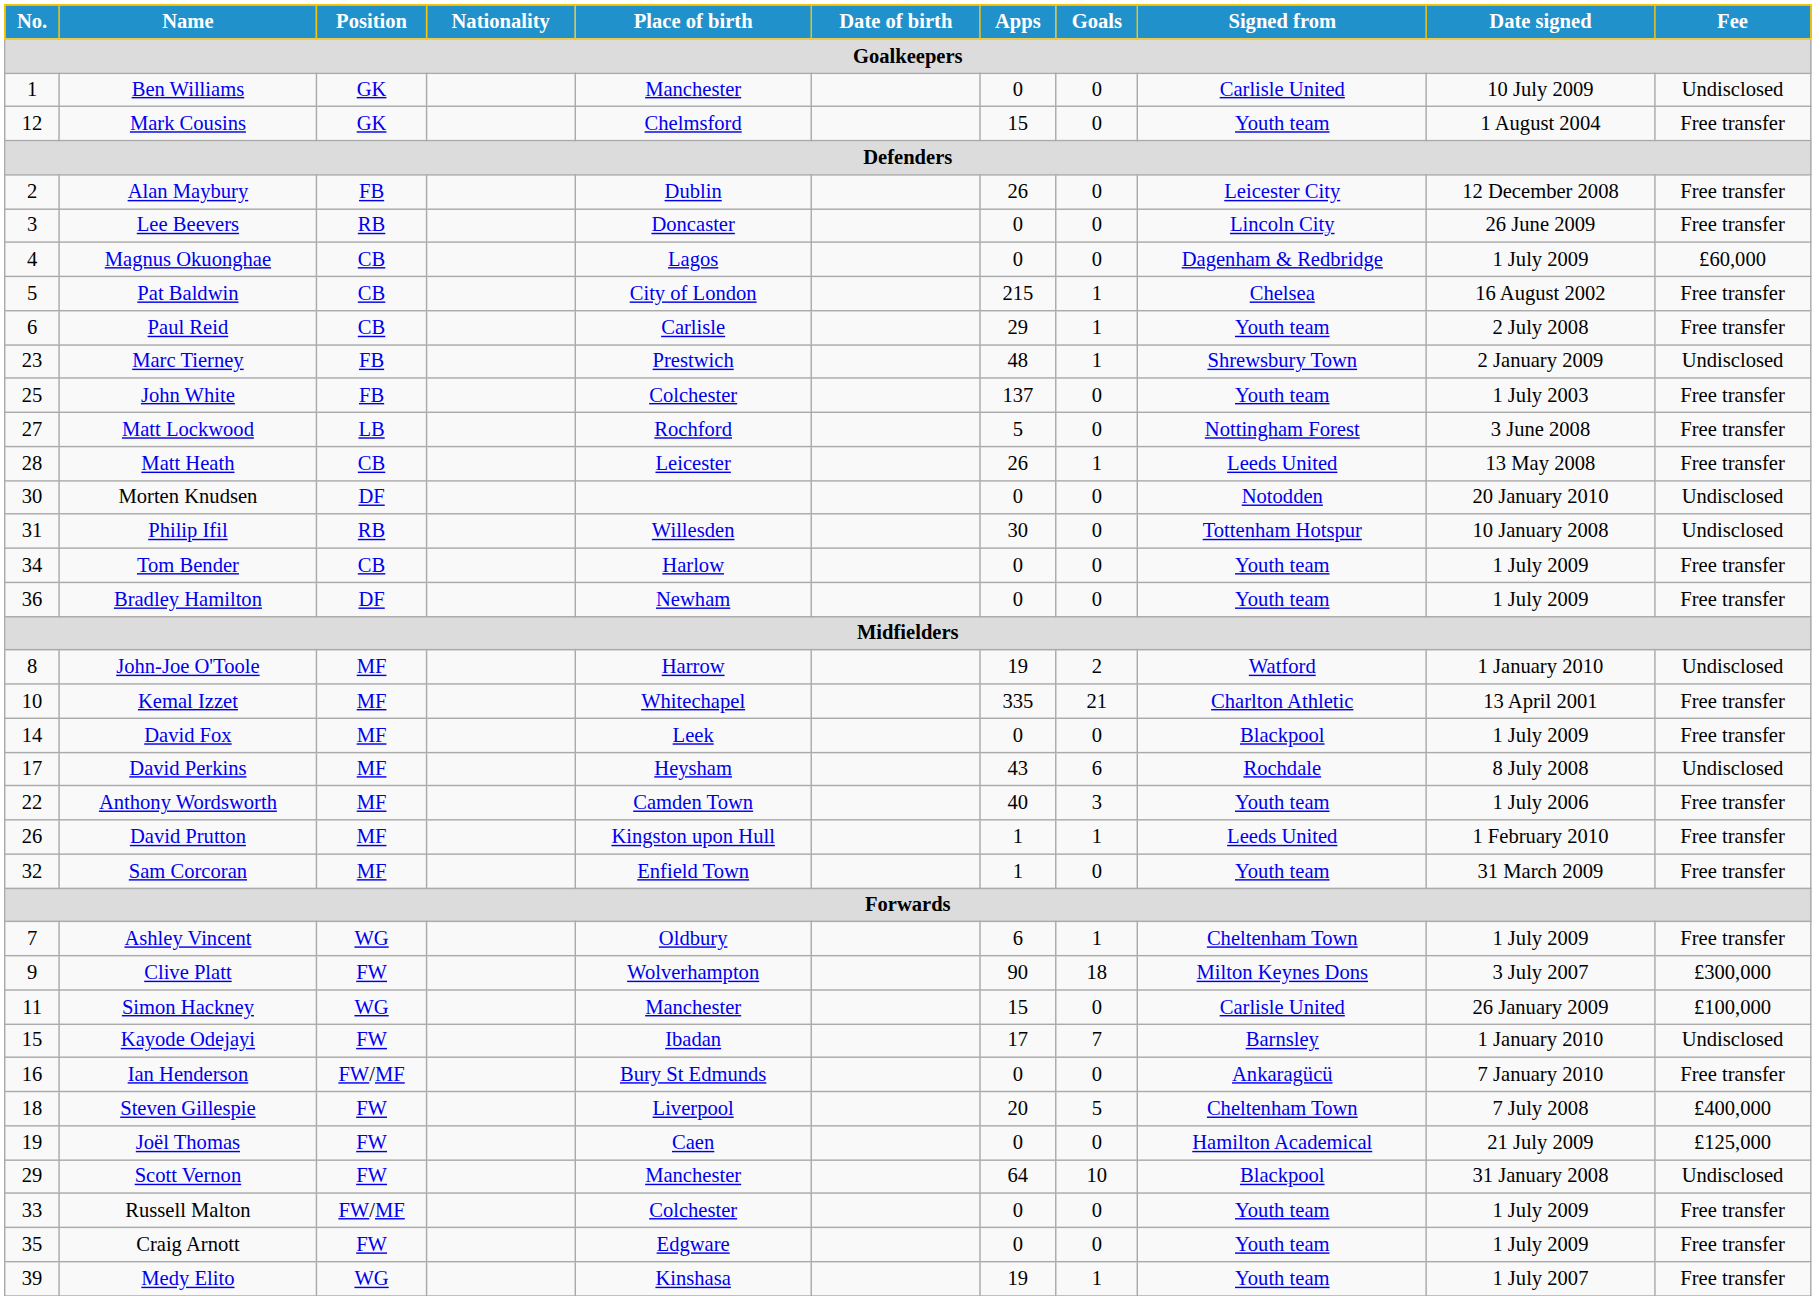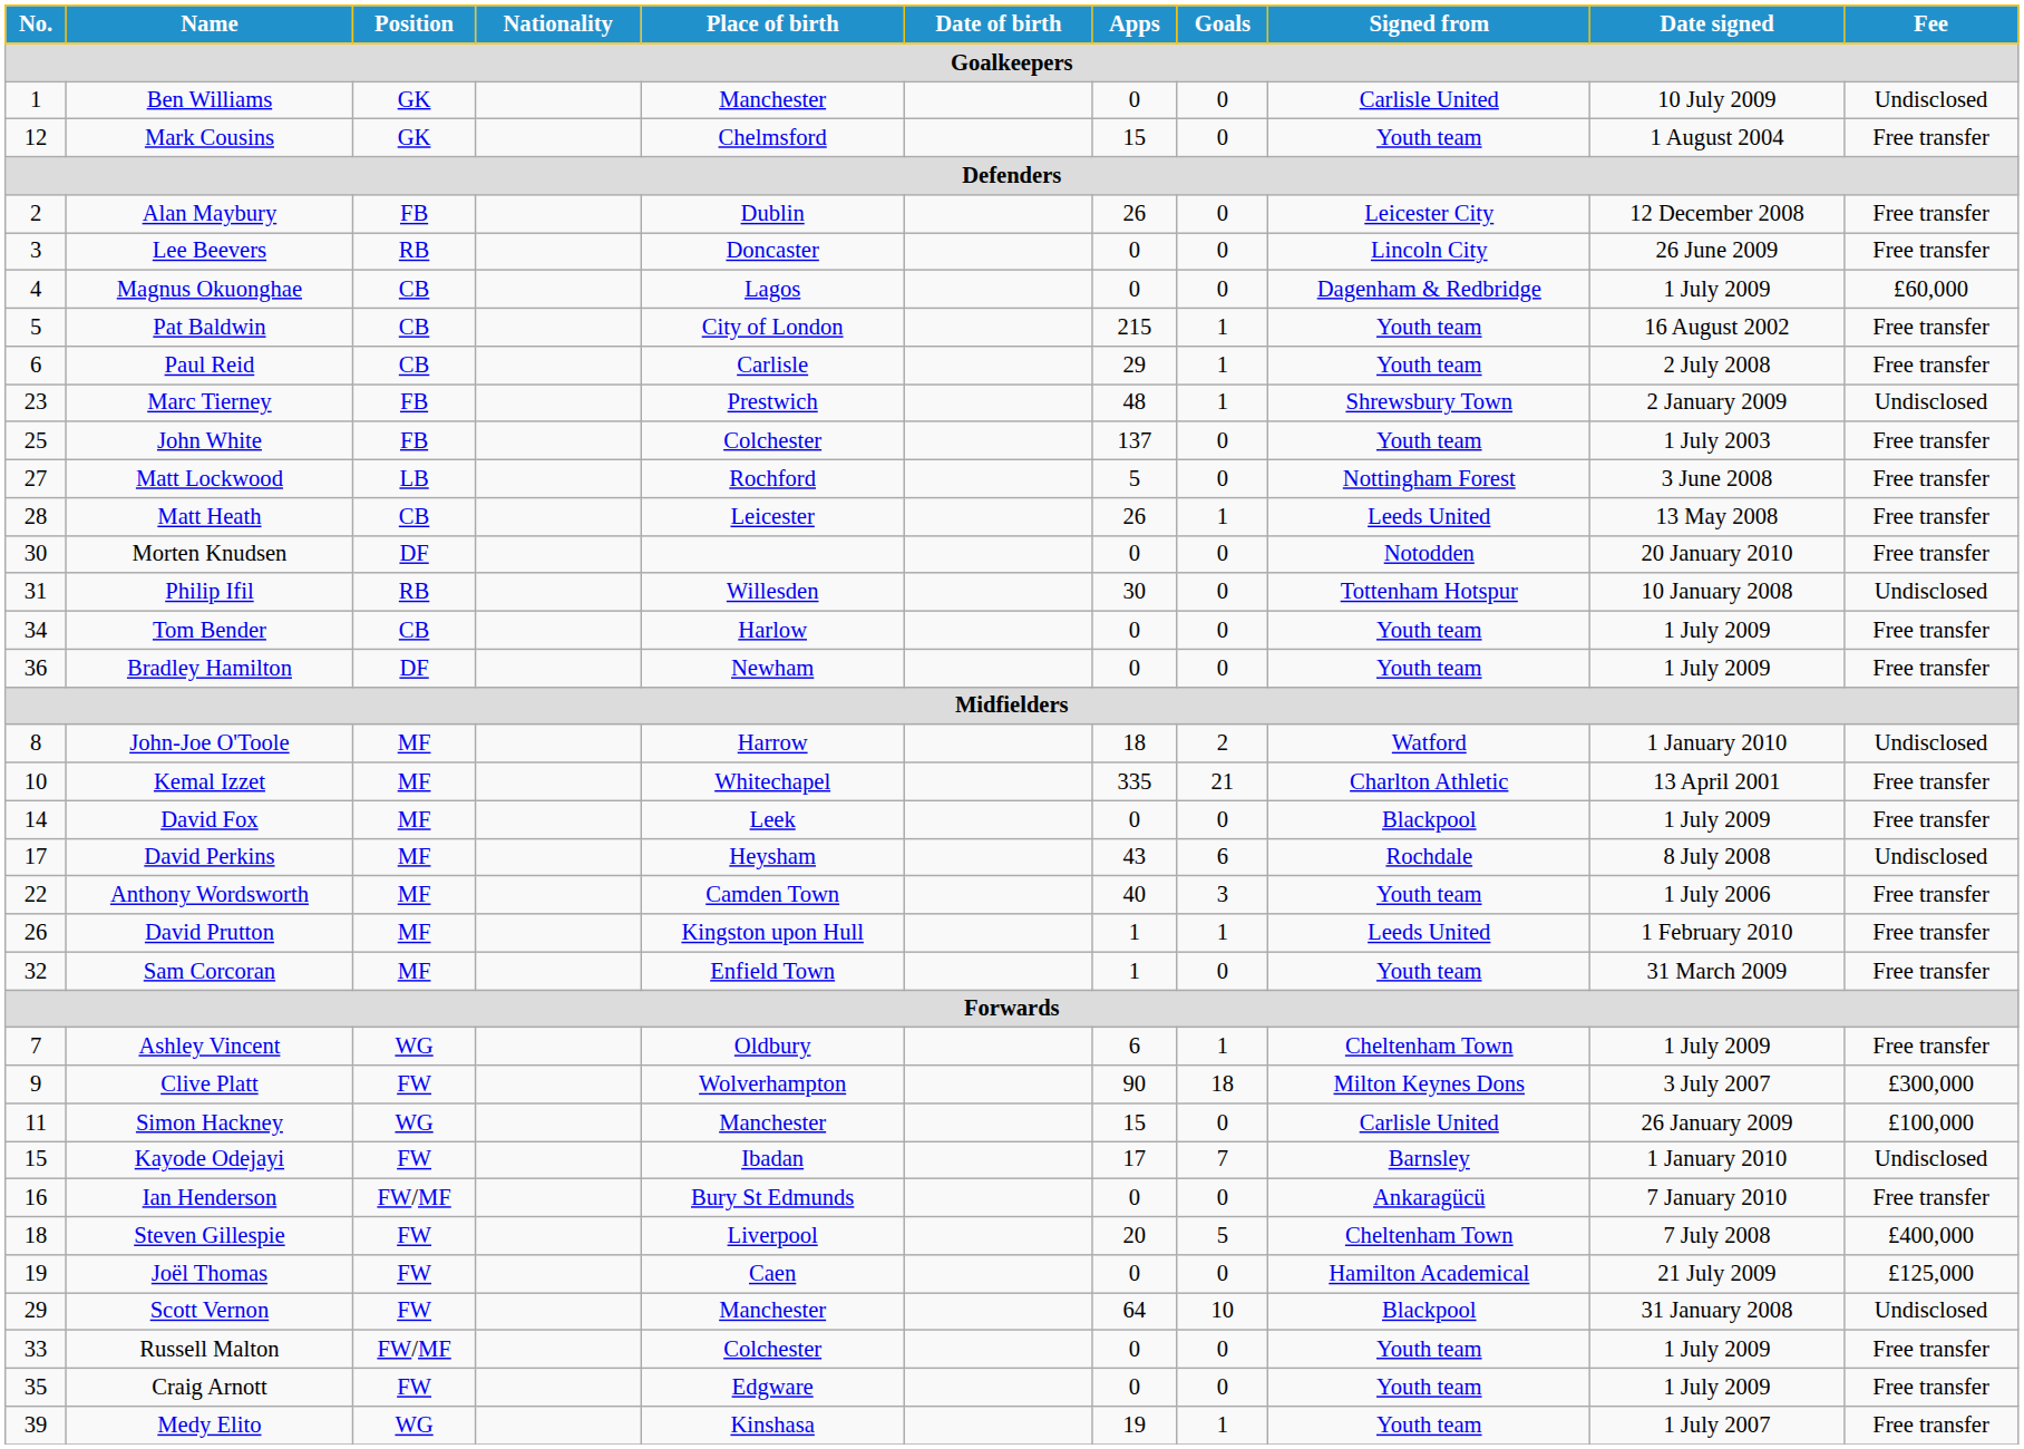Pat Baldwin | Signed from: Chelsea -> Youth team
Morten Knudsen | Fee: Undisclosed -> Free transfer
John-Joe O'Toole | Apps: 19 -> 18
